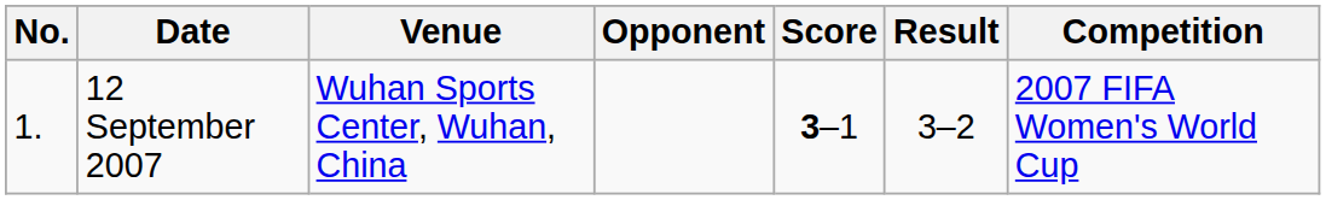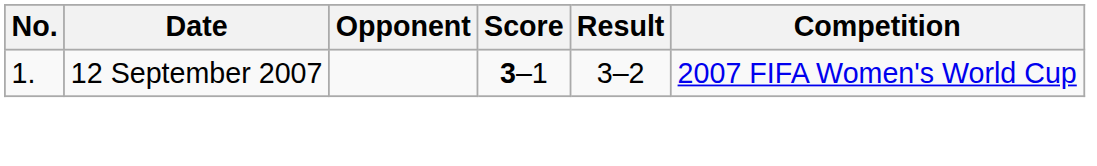- column: Venue | Wuhan Sports Center, Wuhan, China
